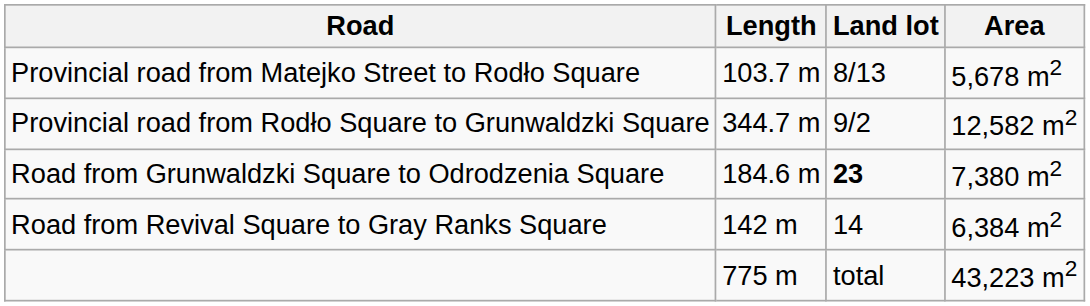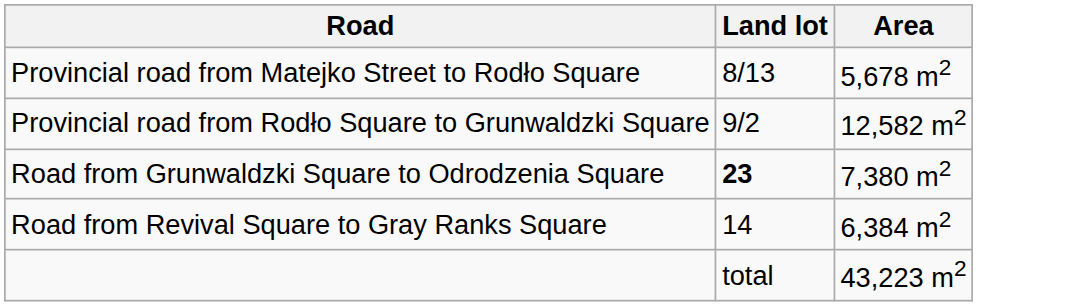- column: Length | 103.7 m | 344.7 m | 184.6 m | 142 m | 775 m
